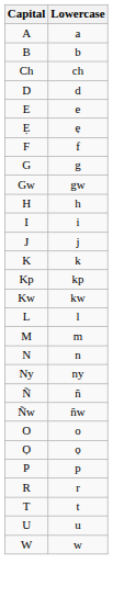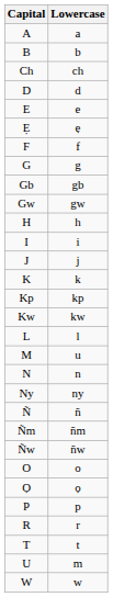+ row: Gb | gb
M | Lowercase: m -> u
+ row: Ñm | ñm
U | Lowercase: u -> m
